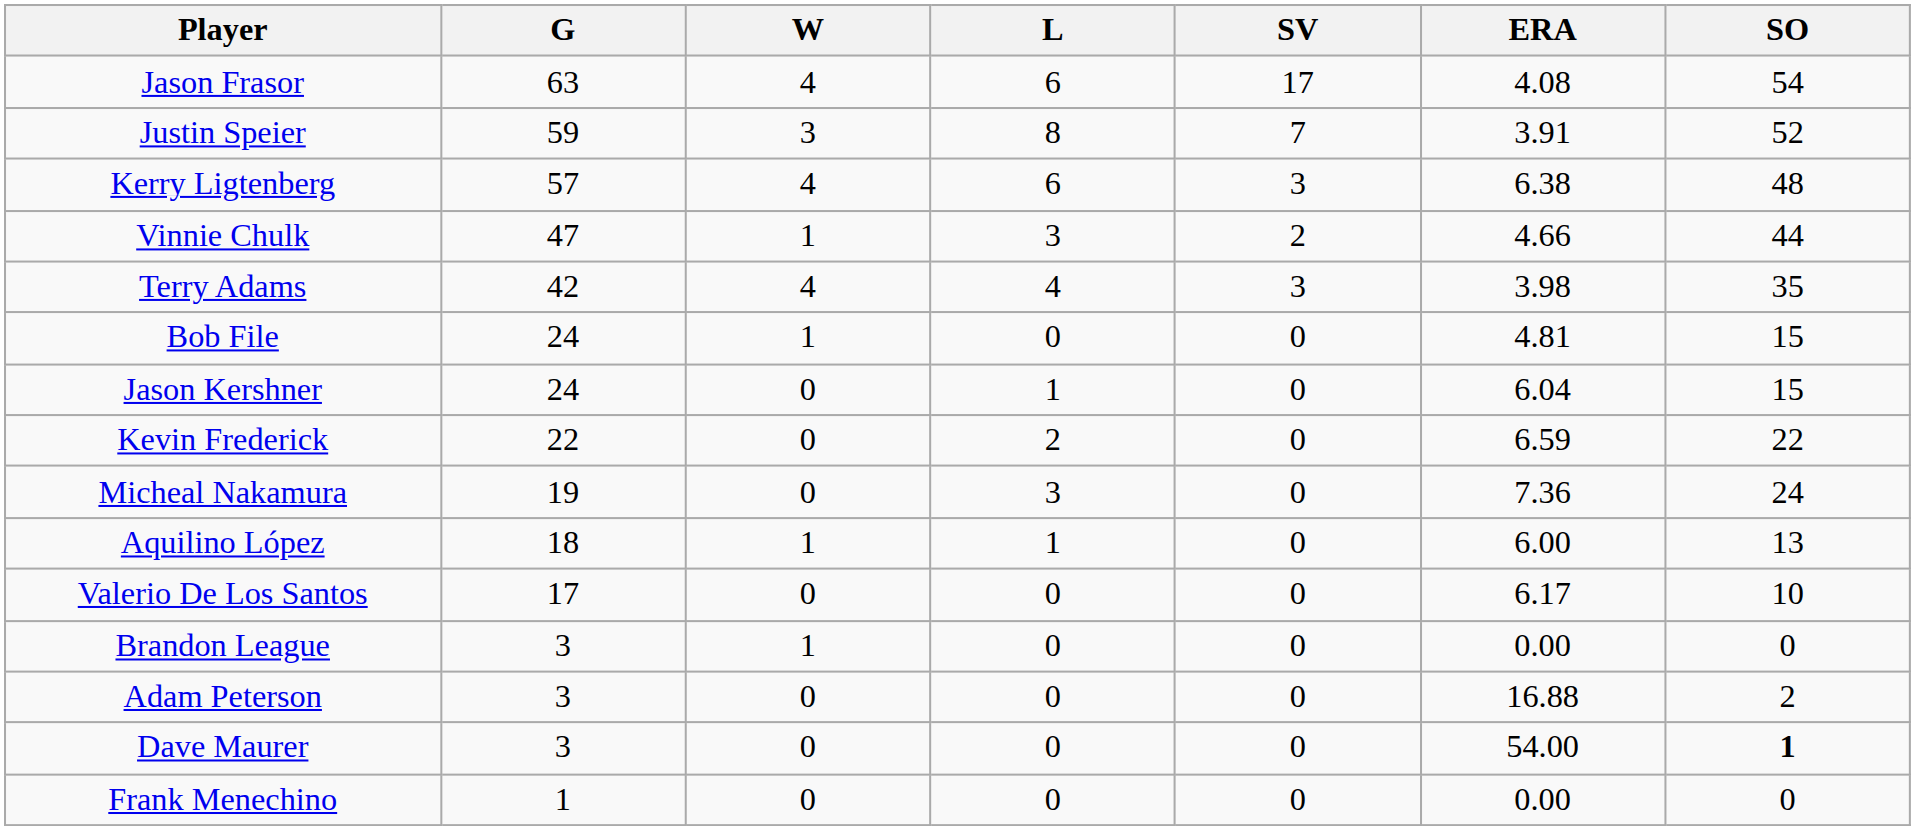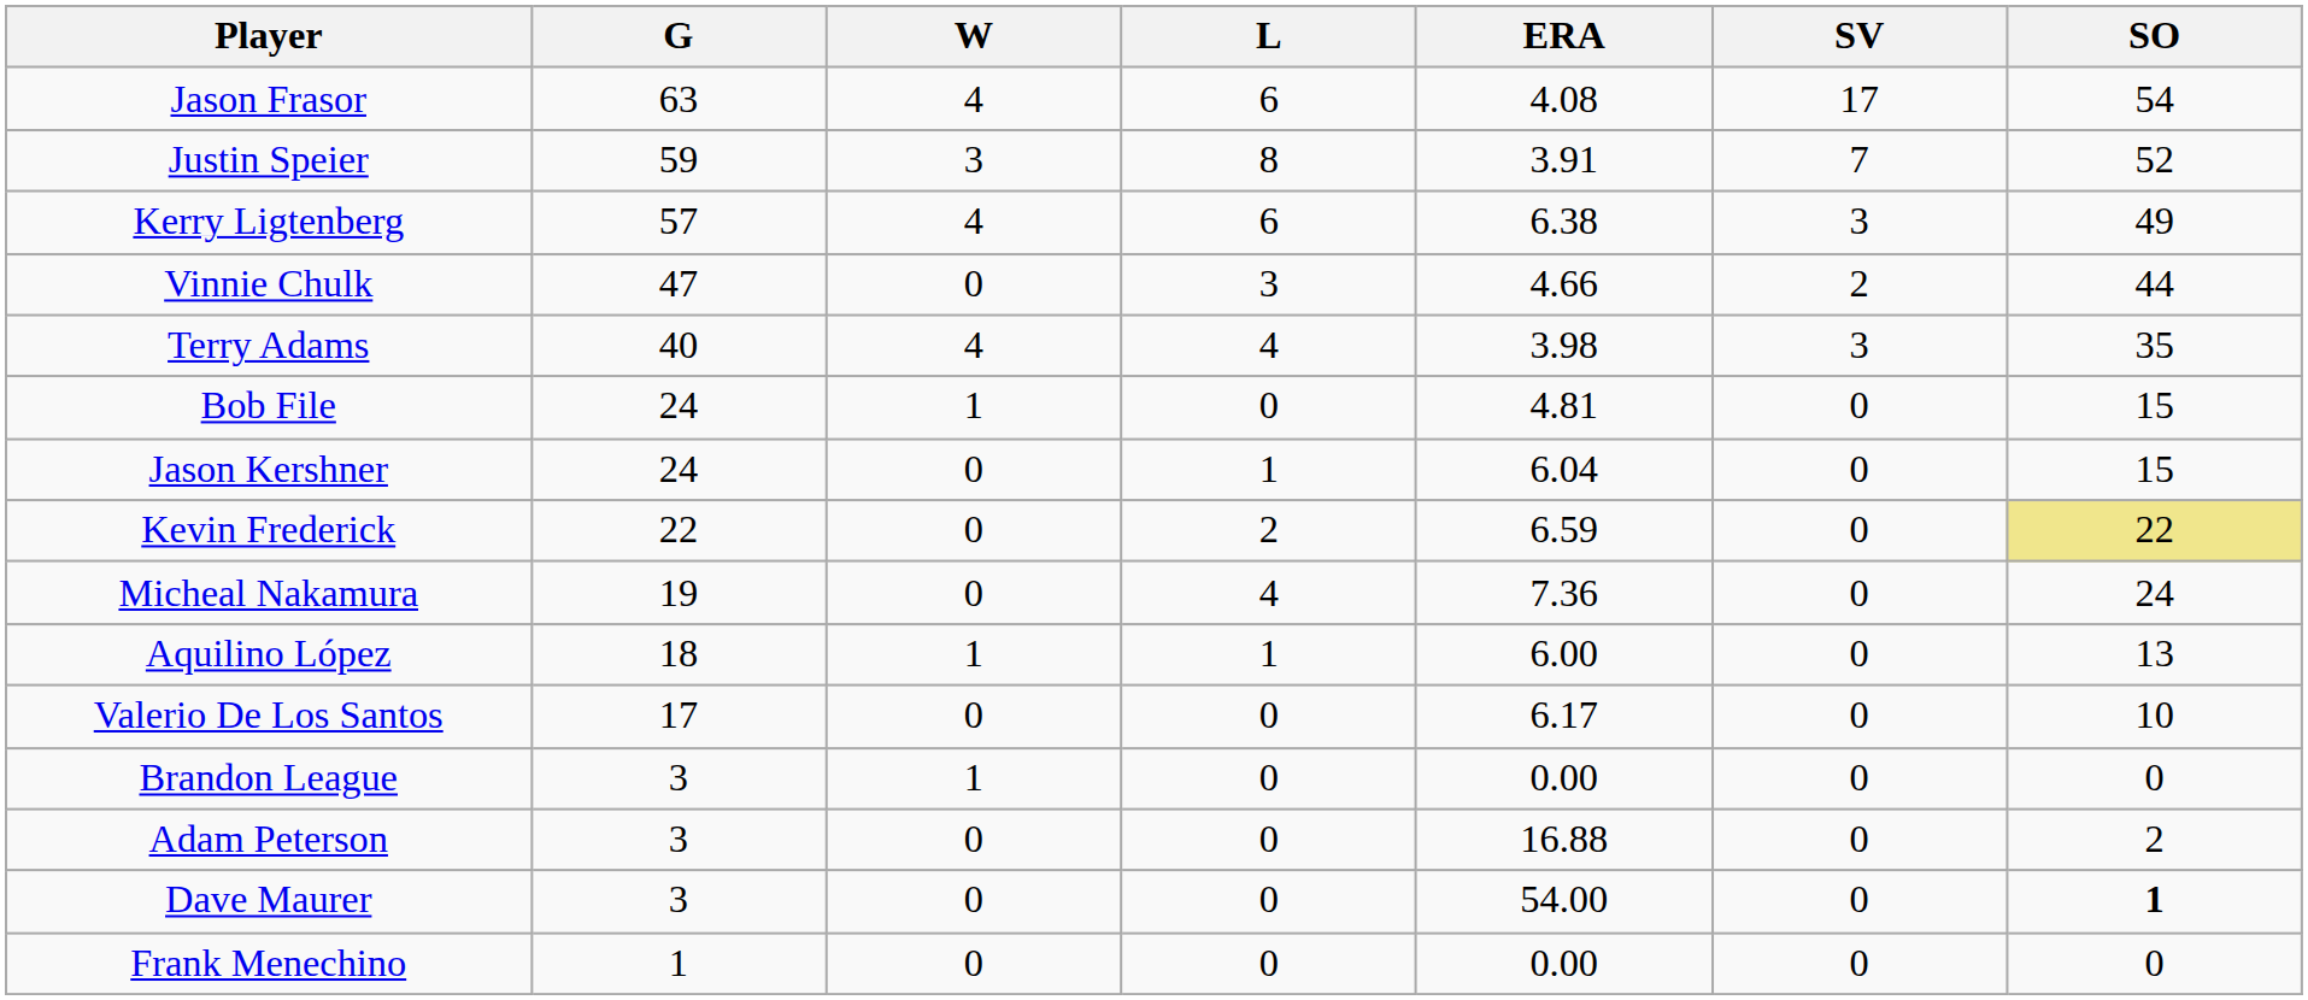columns swapped: SV <-> ERA
Kerry Ligtenberg | SO: 48 -> 49
Vinnie Chulk | W: 1 -> 0
Terry Adams | G: 42 -> 40
Kevin Frederick | SO: no background -> khaki background
Micheal Nakamura | L: 3 -> 4
